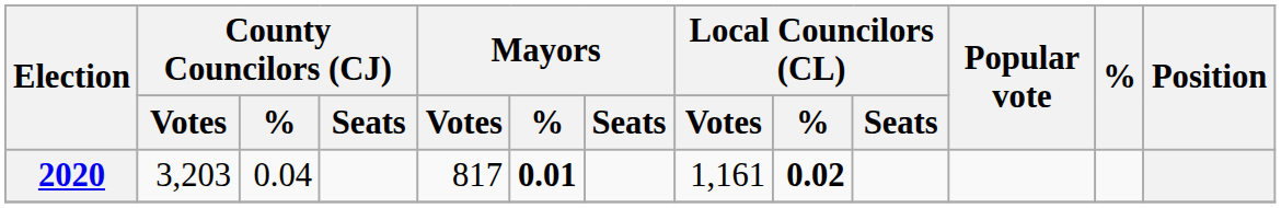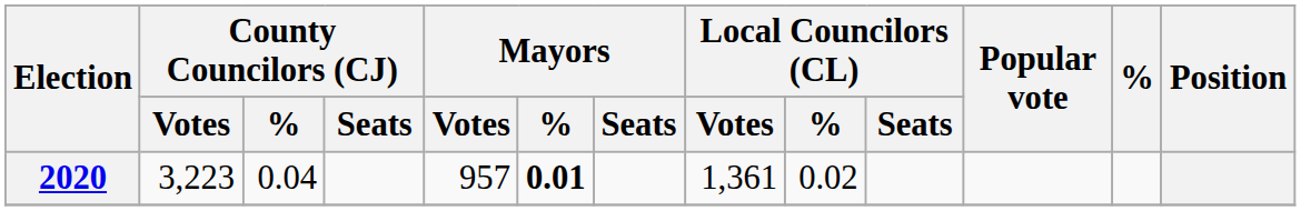2020 | County Councilors (CJ) / Votes: 3,203 -> 3,223
2020 | Mayors / Votes: 817 -> 957
2020 | Local Councilors (CL) / Votes: 1,161 -> 1,361
2020 | Local Councilors (CL) / %: bold -> normal
